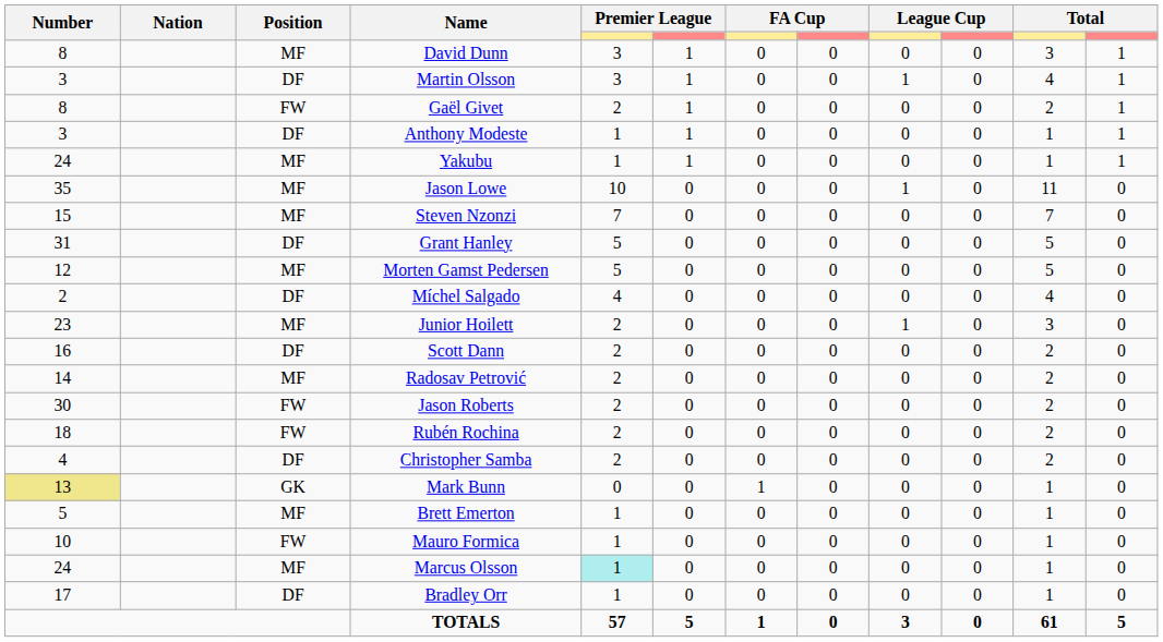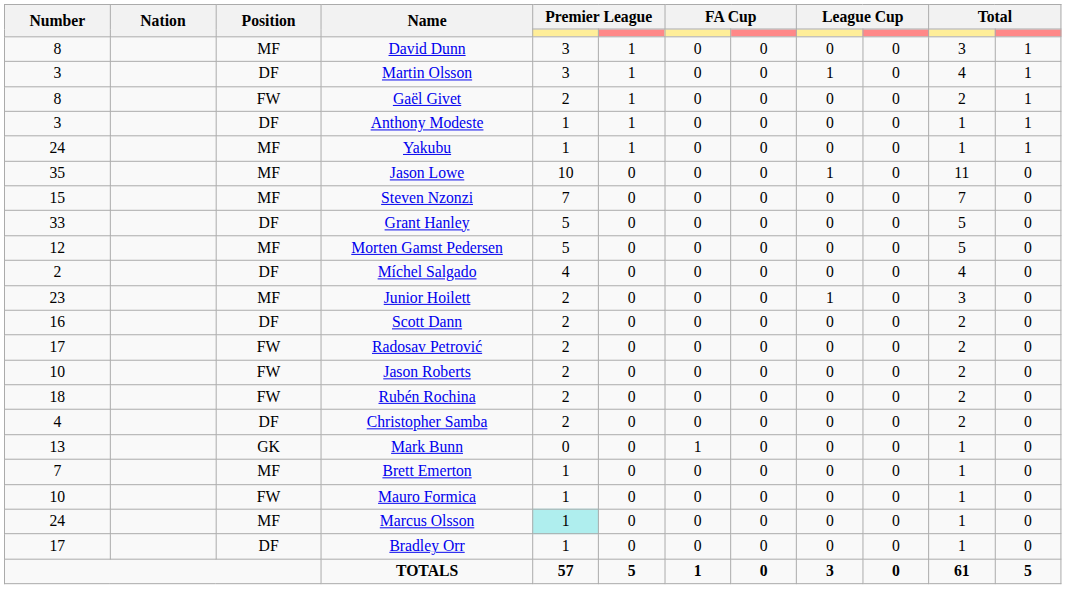Grant Hanley | Number: 31 -> 33
Radosav Petrović | Number: 14 -> 17
Radosav Petrović | Position: MF -> FW
Jason Roberts | Number: 30 -> 10
Mark Bunn | Number: khaki background -> no background
Brett Emerton | Number: 5 -> 7
